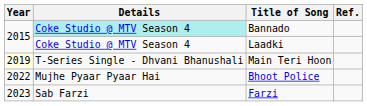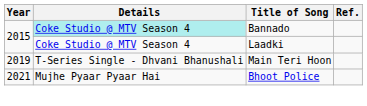Main Teri Hoon | Year: lightyellow background -> no background
Bhoot Police | Year: 2022 -> 2021
- row: 2023 | Sab Farzi | Farzi
